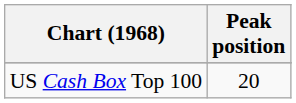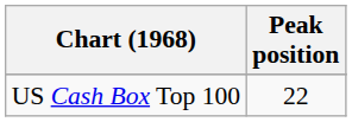US Cash Box Top 100 | Peak position: 20 -> 22
